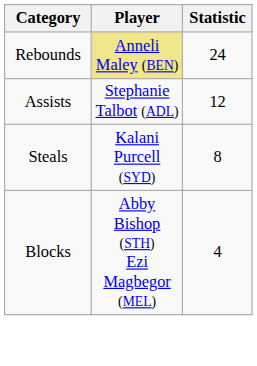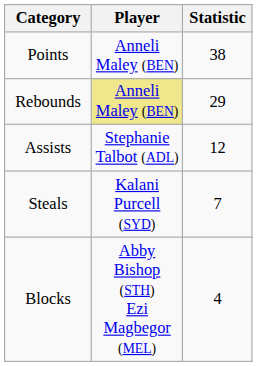+ row: Points | Anneli Maley (BEN) | 38
Rebounds | Statistic: 24 -> 29
Steals | Statistic: 8 -> 7
